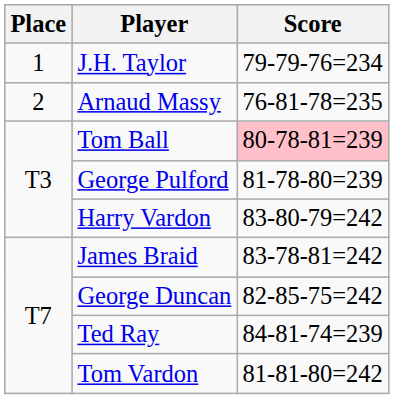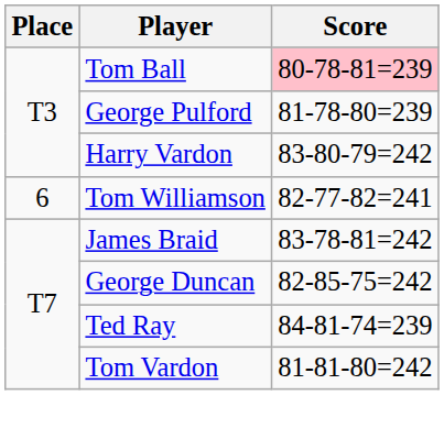- row: 1 | J.H. Taylor | 79-79-76=234
- row: 2 | Arnaud Massy | 76-81-78=235
+ row: 6 | Tom Williamson | 82-77-82=241
